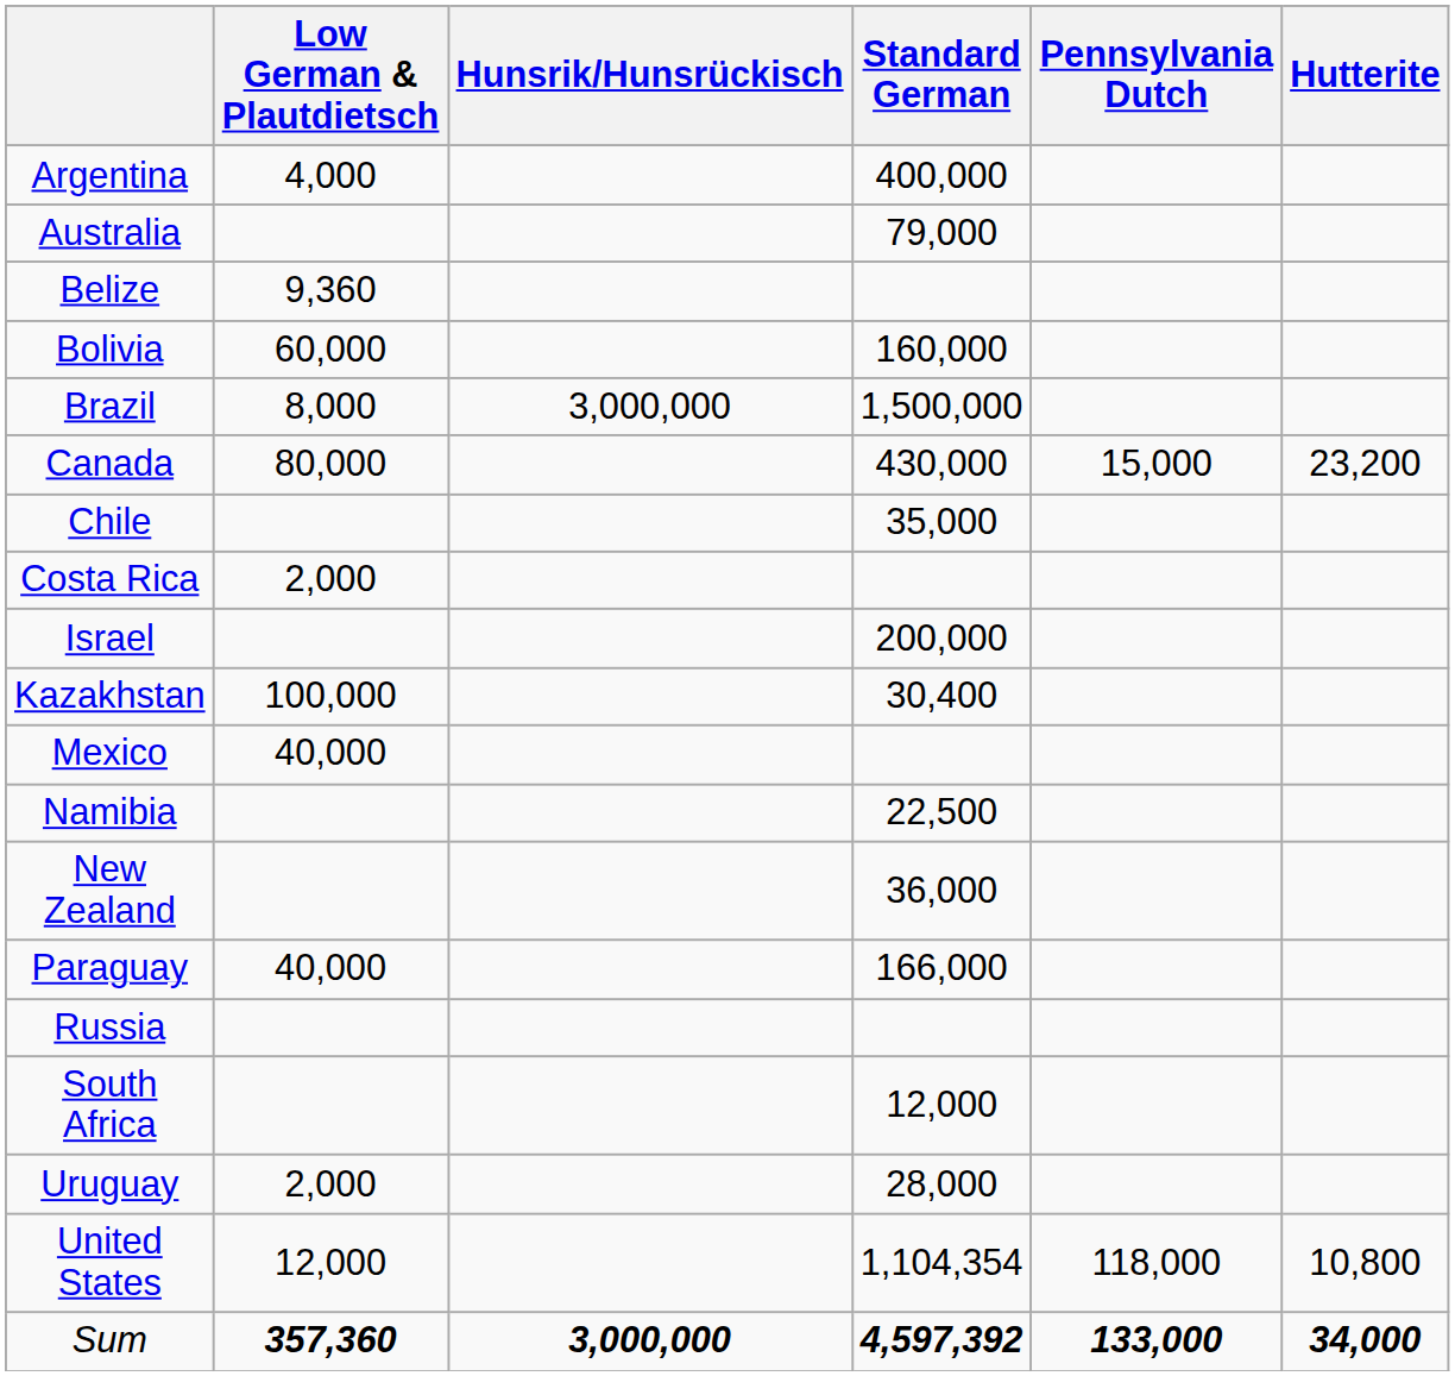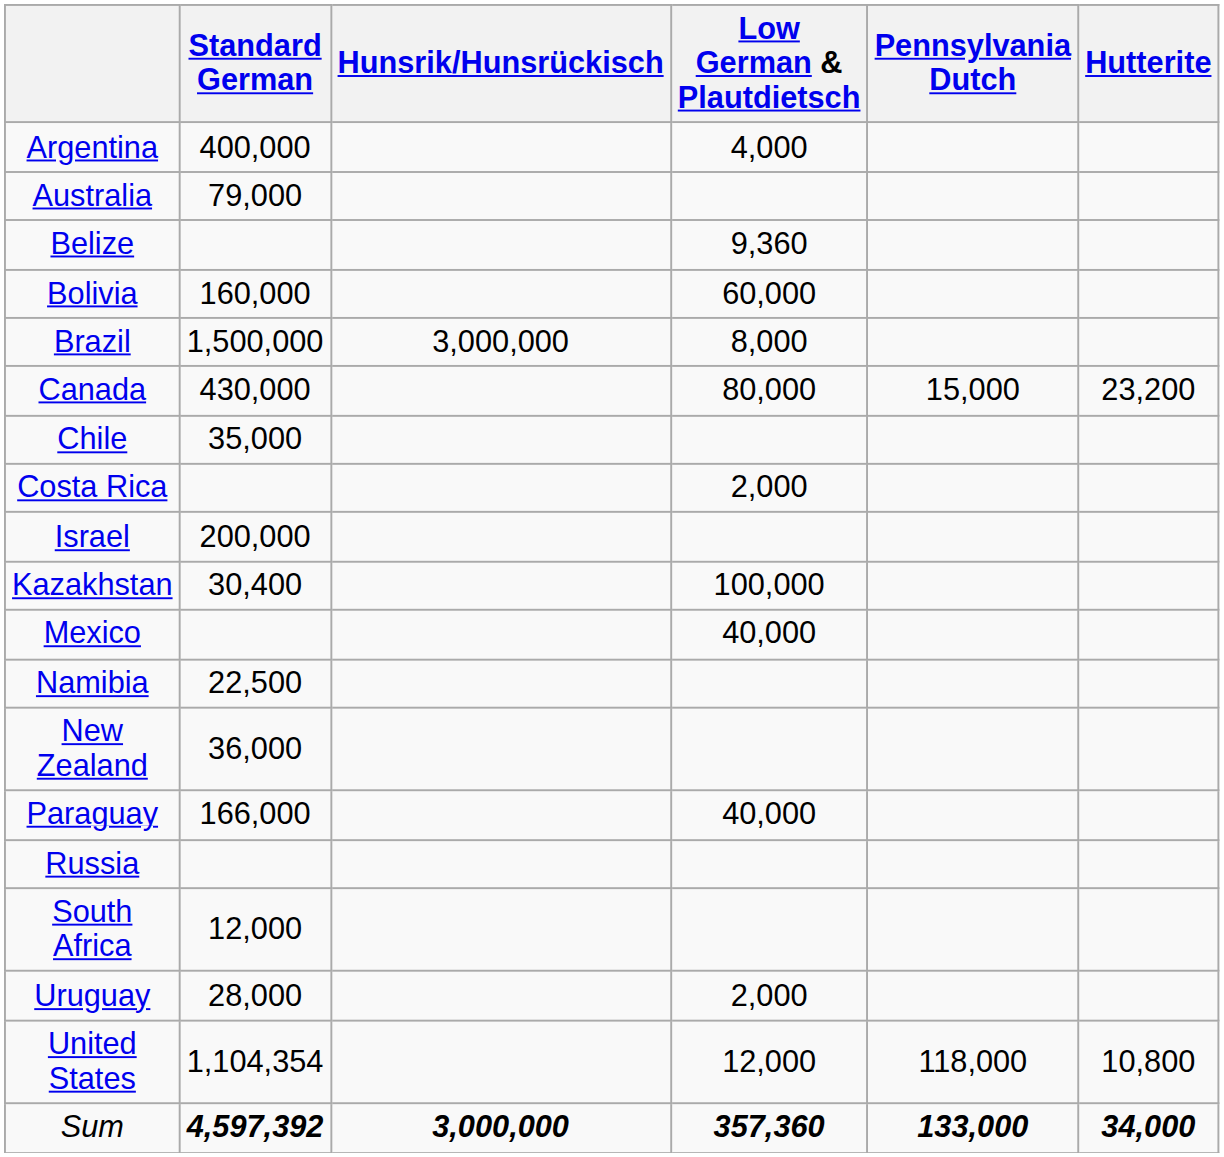columns swapped: Standard German <-> Low German & Plautdietsch
